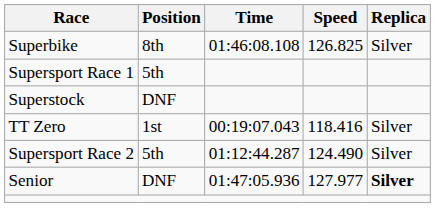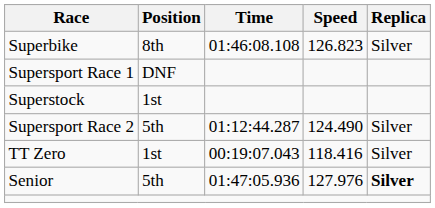Superbike | Speed: 126.825 -> 126.823
Supersport Race 1 | Position: 5th -> DNF
Superstock | Position: DNF -> 1st
rows swapped: Supersport Race 2 <-> TT Zero
Senior | Position: DNF -> 5th
Senior | Speed: 127.977 -> 127.976
